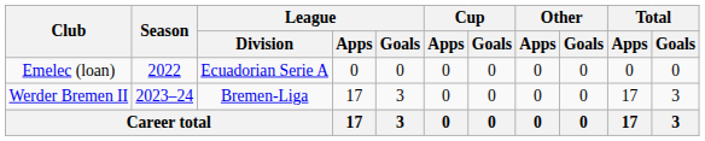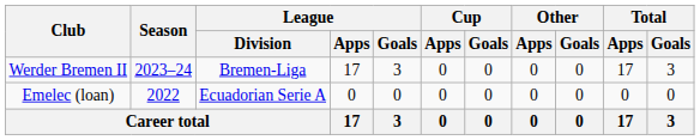rows swapped: Emelec (loan) <-> Werder Bremen II
